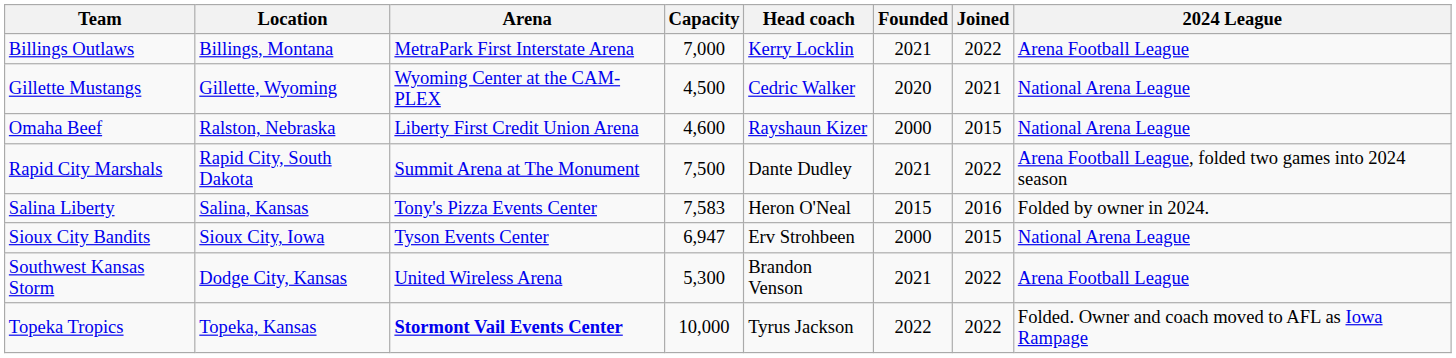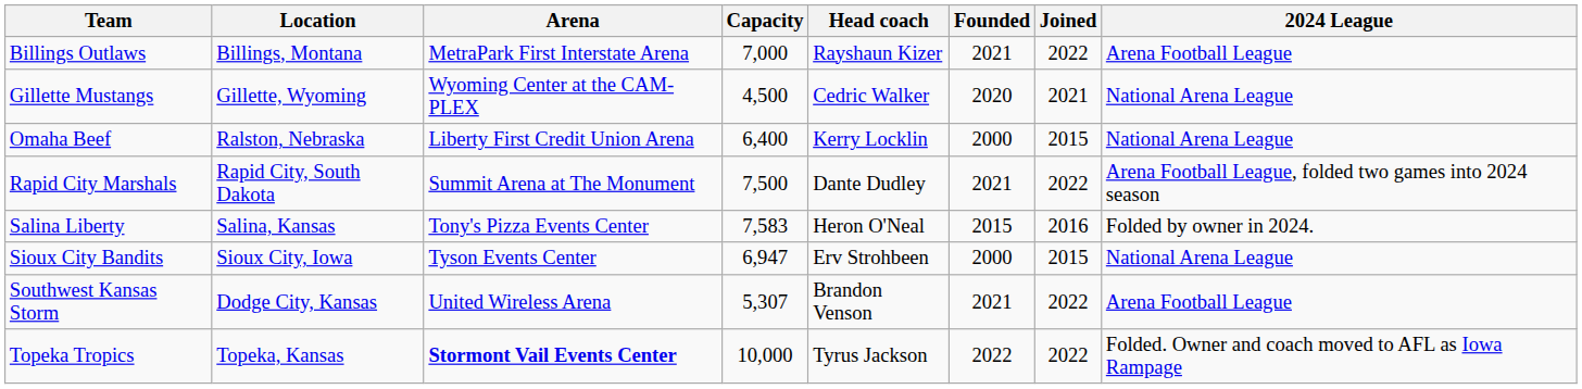Billings Outlaws | Head coach: Kerry Locklin -> Rayshaun Kizer
Omaha Beef | Capacity: 4,600 -> 6,400
Omaha Beef | Head coach: Rayshaun Kizer -> Kerry Locklin
Southwest Kansas Storm | Capacity: 5,300 -> 5,307
